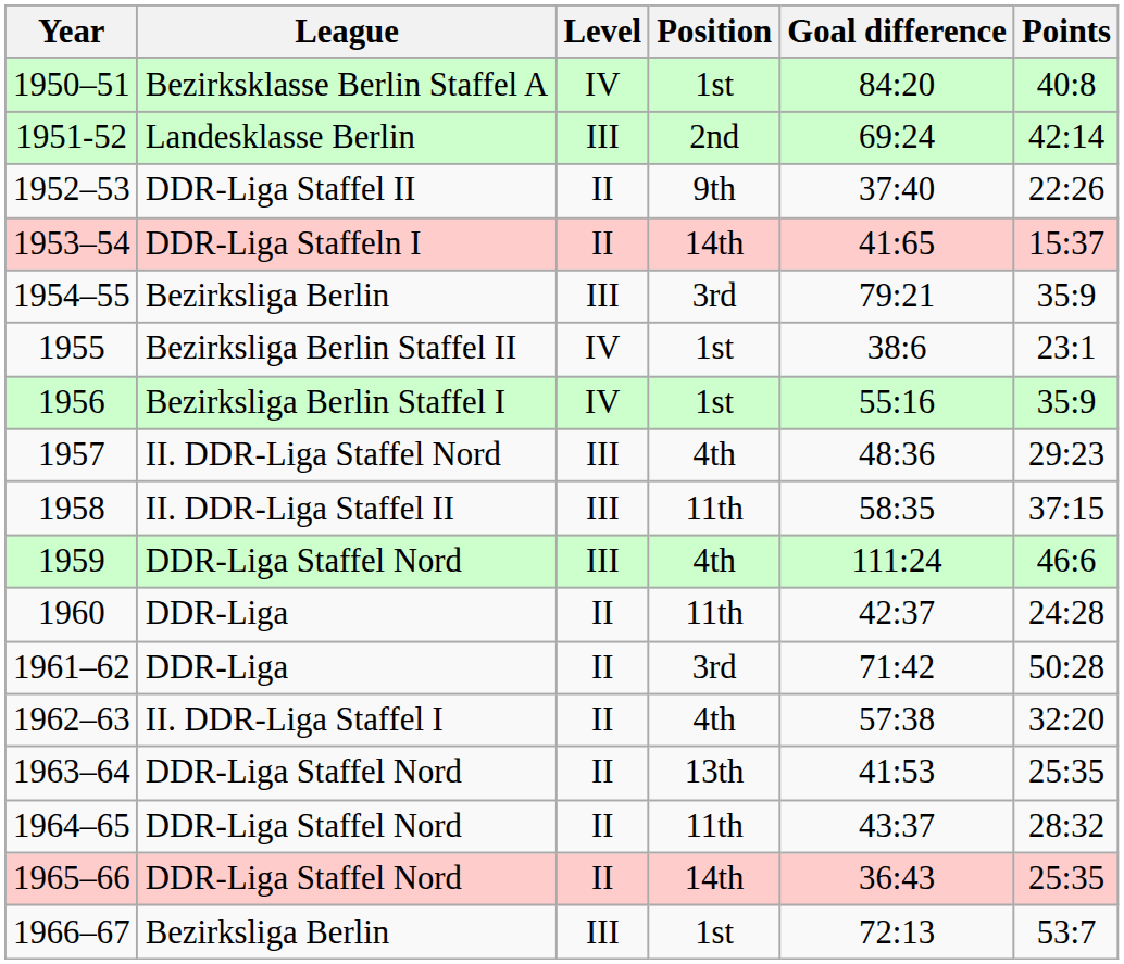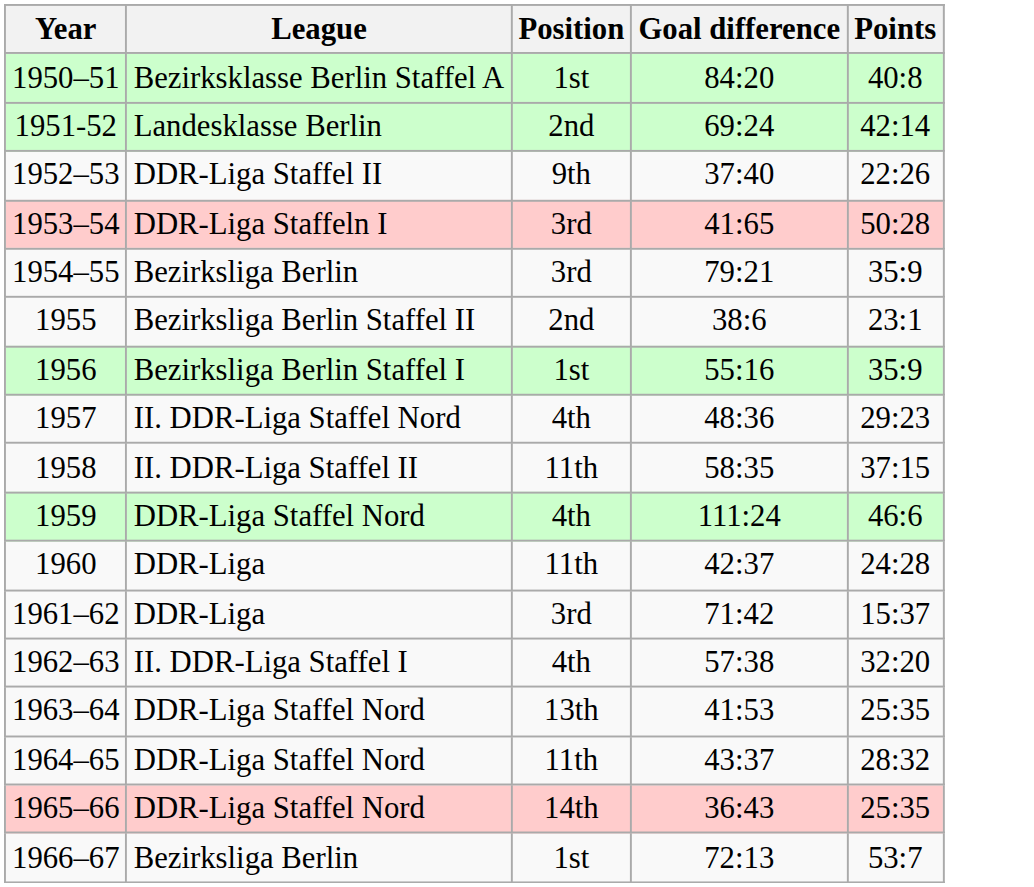- column: Level | IV | III | II | II | III | IV | IV | III | III | III | II | II | II | II | II | II | III
1953–54 | Position: 14th -> 3rd
1953–54 | Points: 15:37 -> 50:28
1955 | Position: 1st -> 2nd
1961–62 | Points: 50:28 -> 15:37
